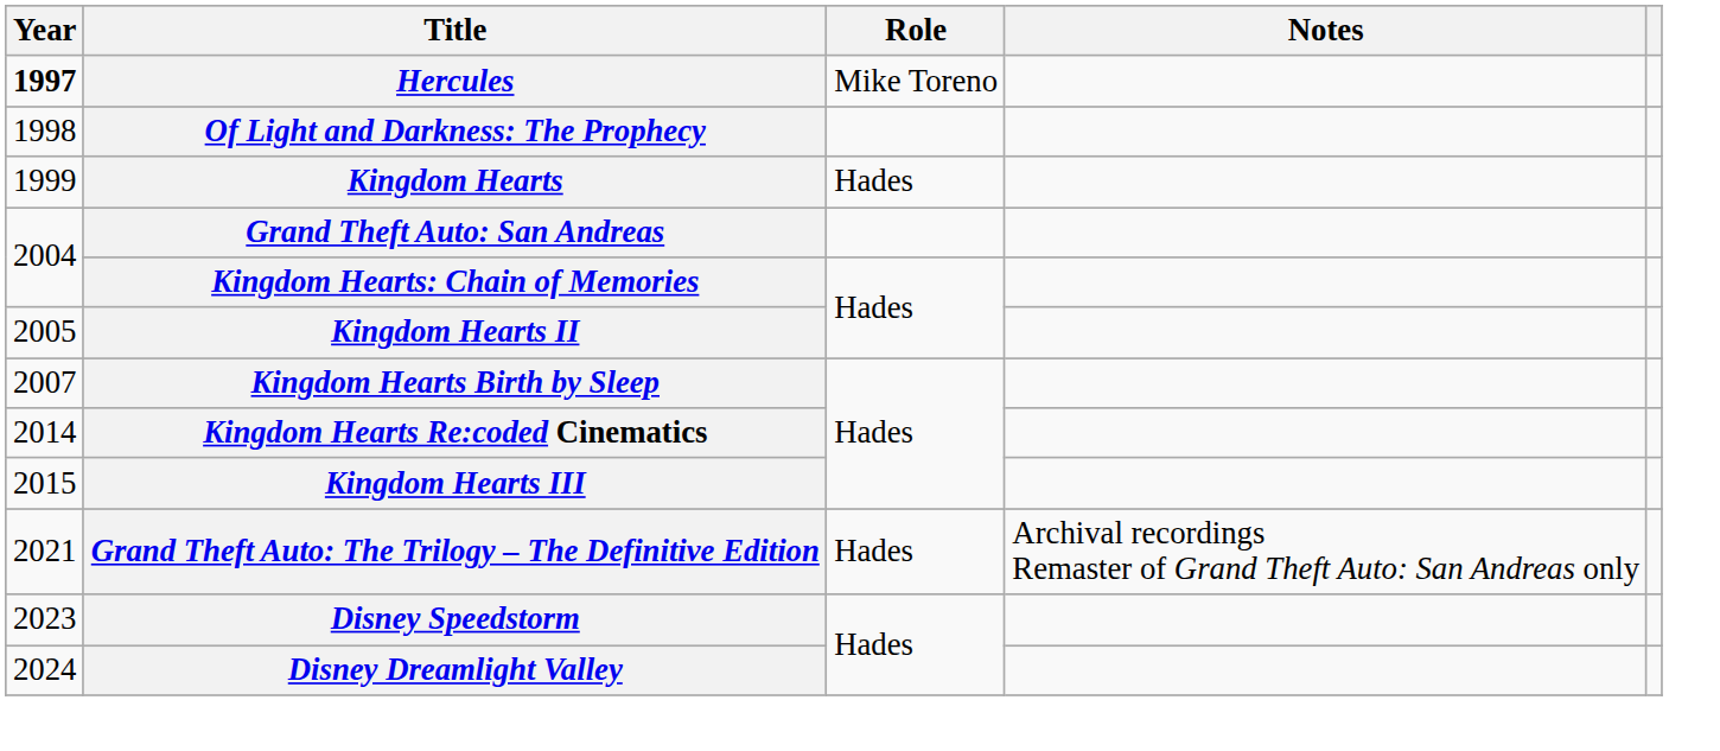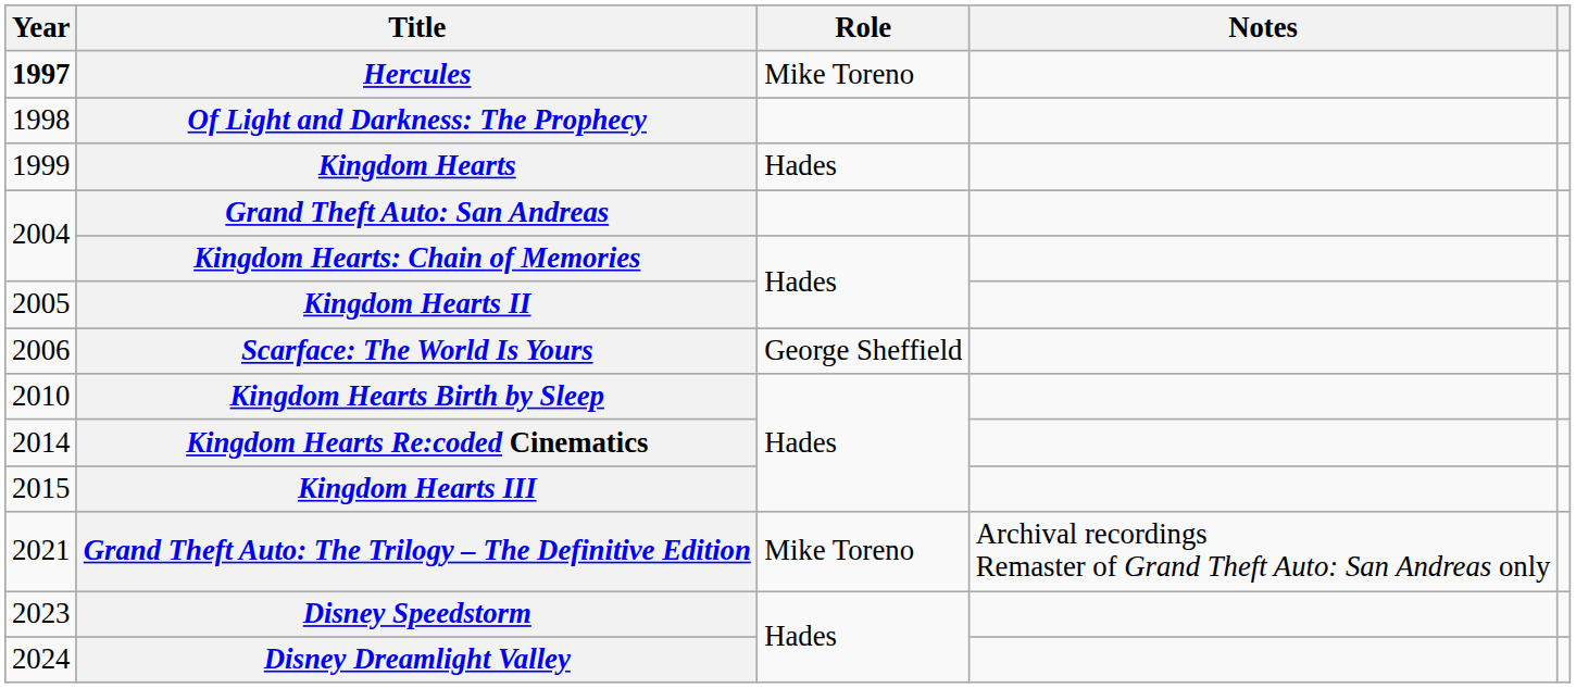+ row: 2006 | Scarface: The World Is Yours | George Sheffield
Kingdom Hearts Birth by Sleep | Year: 2007 -> 2010
Grand Theft Auto: The Trilogy – The Definitive Edition | Role: Hades -> Mike Toreno
